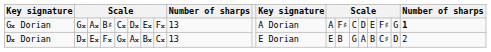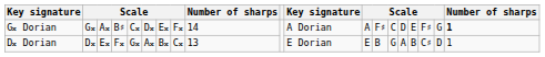G𝄪 Dorian | column 9: 13 -> 14
D𝄪 Dorian | column 19: 2 -> 1
